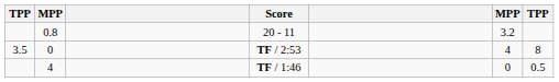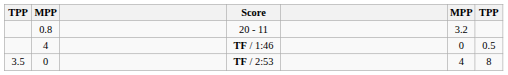rows swapped: TF / 1:46 <-> TF / 2:53
